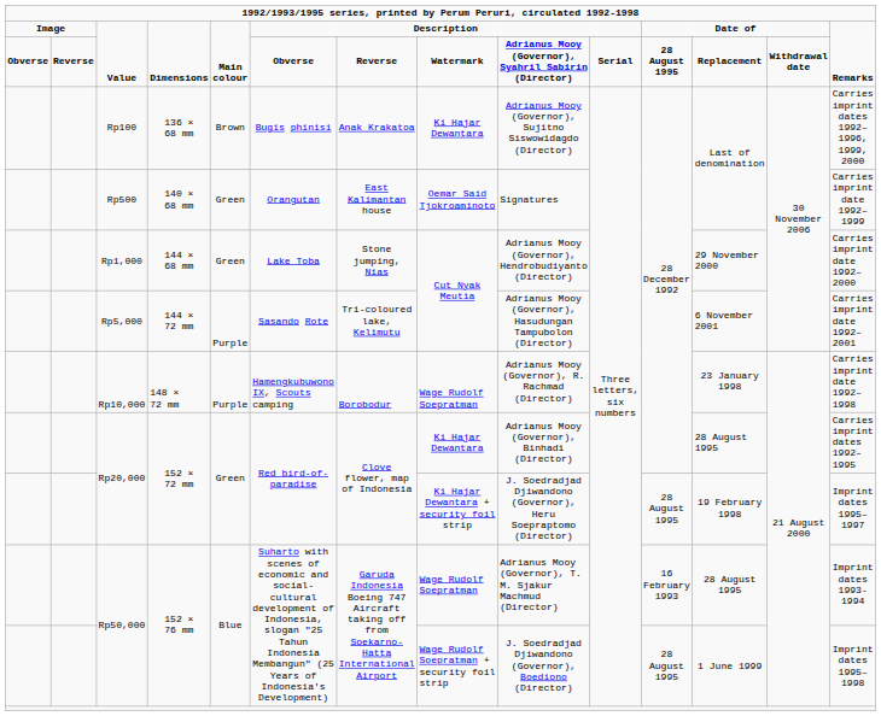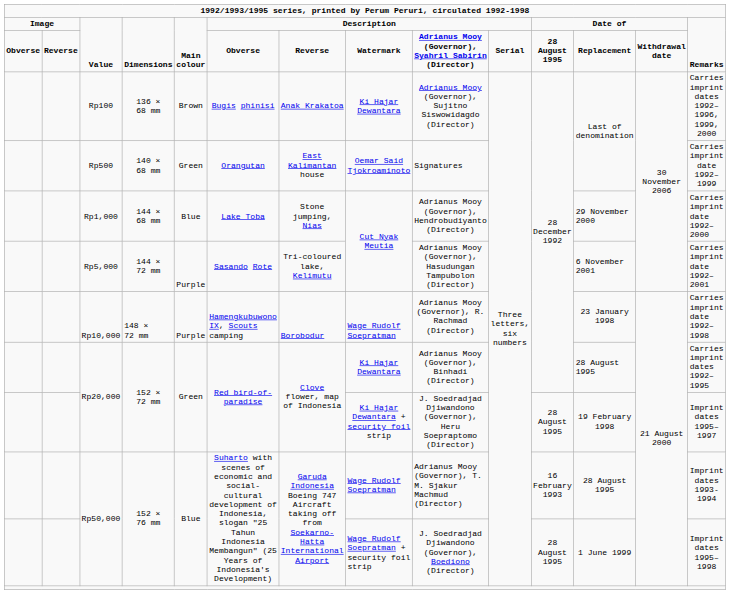Rp1,000 | column 5: Green -> Blue
